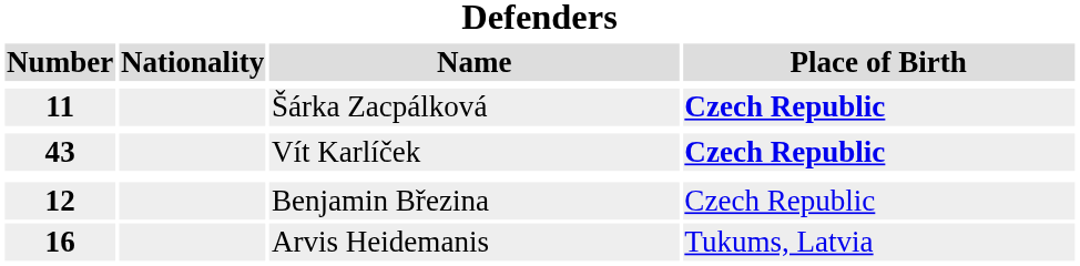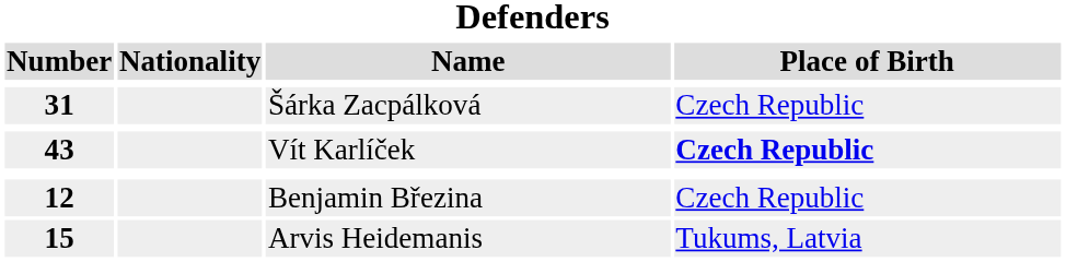Šárka Zacpálková | Number: 11 -> 31
Šárka Zacpálková | Place of Birth: bold -> normal
Arvis Heidemanis | Number: 16 -> 15
